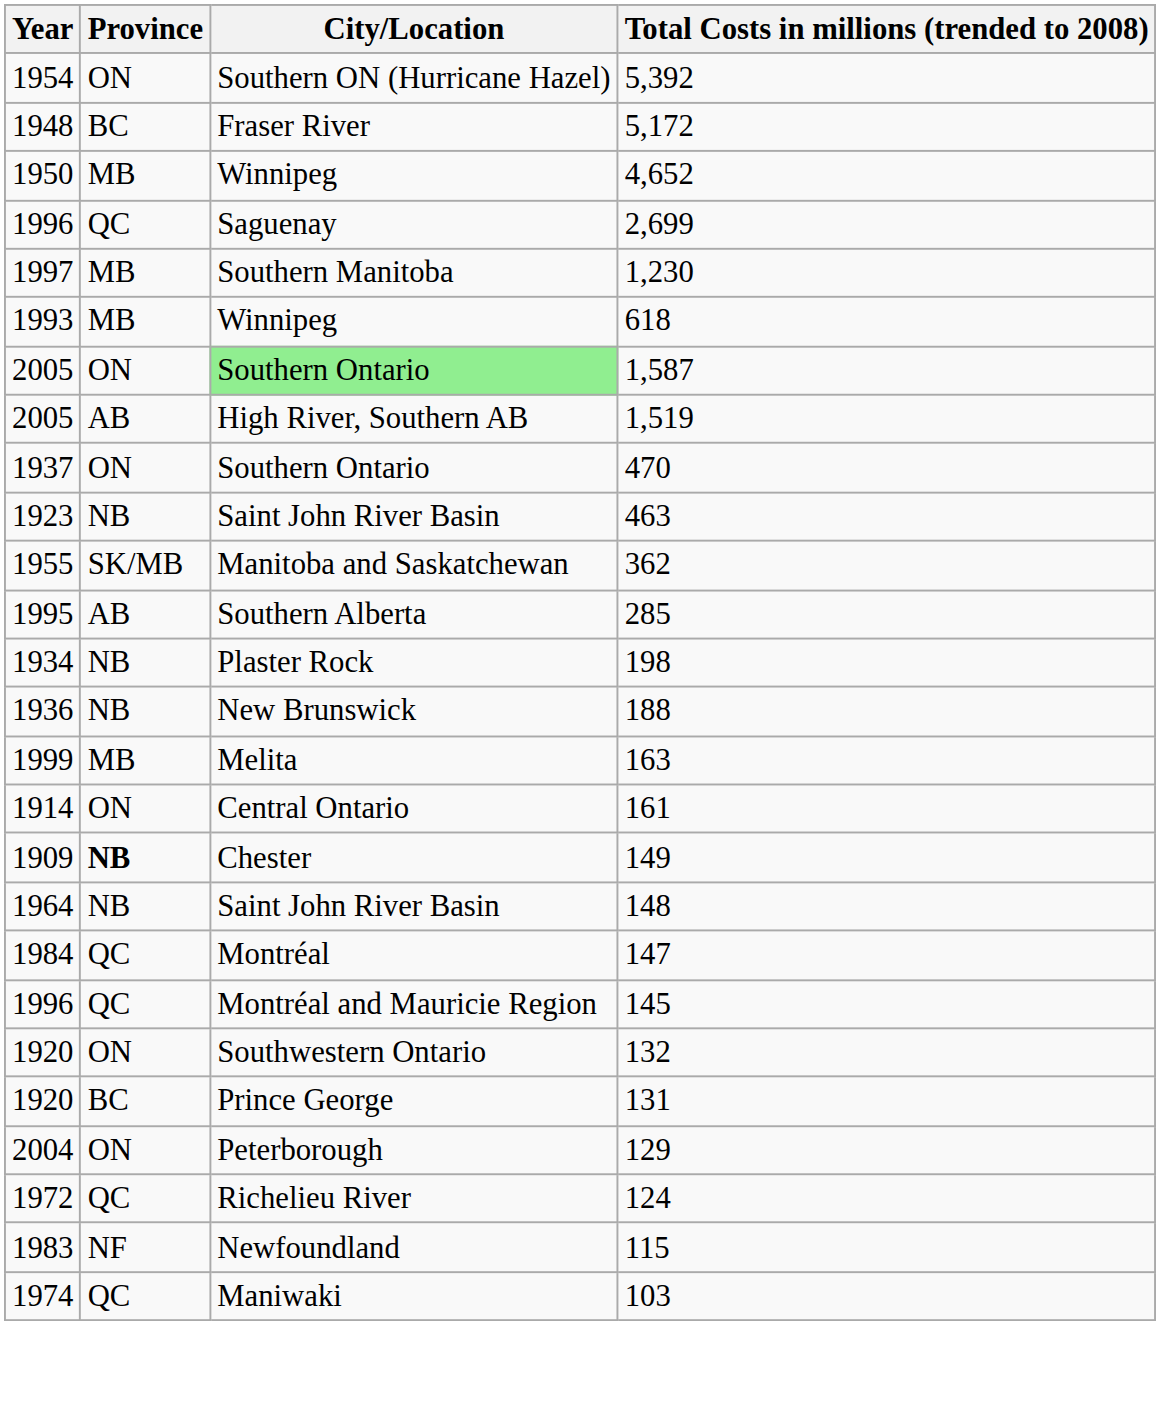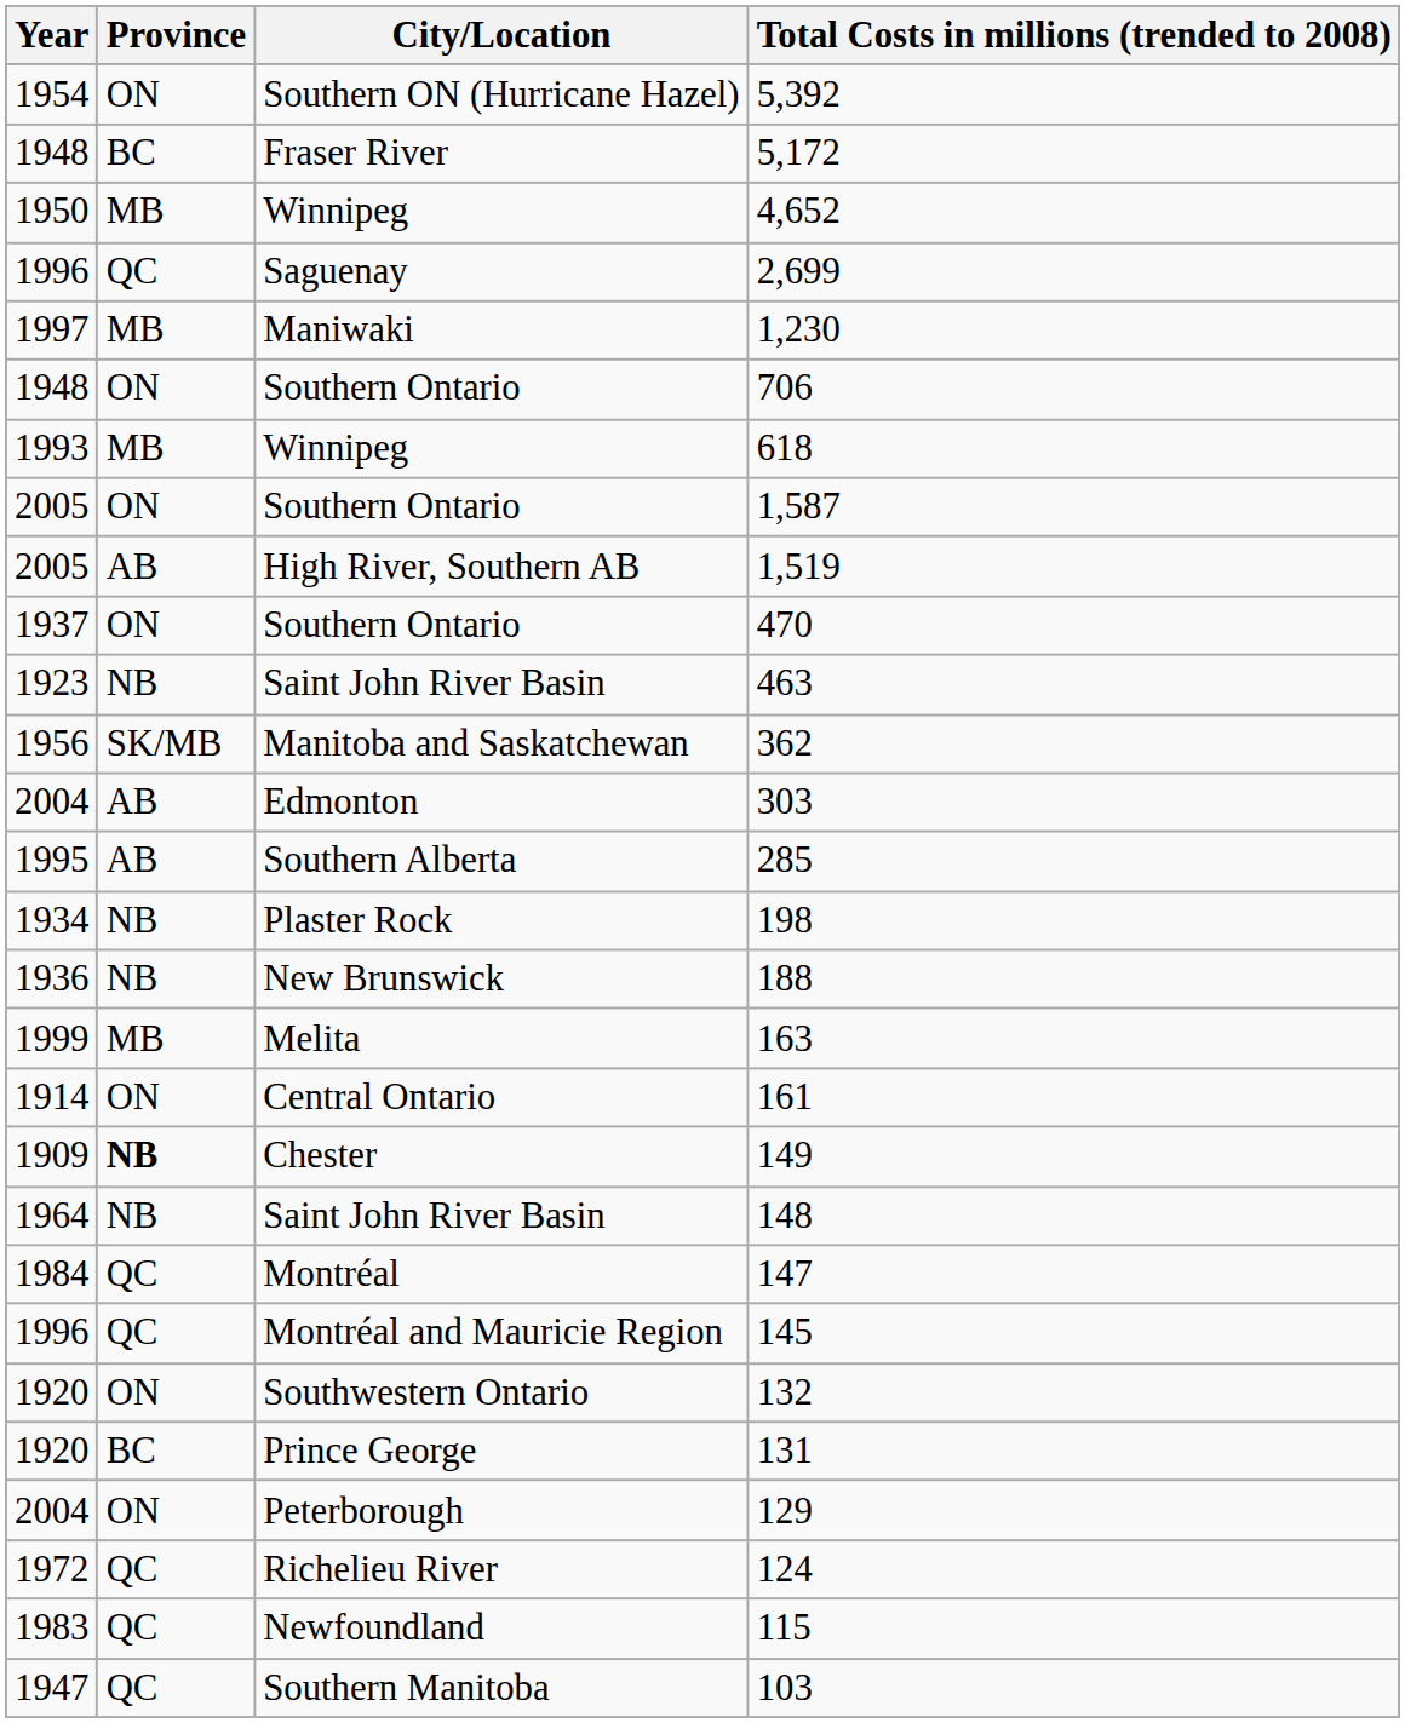1,230 | City/Location: Southern Manitoba -> Maniwaki
+ row: 1948 | ON | Southern Ontario | 706
1,587 | City/Location: lightgreen background -> no background
362 | Year: 1955 -> 1956
+ row: 2004 | AB | Edmonton | 303
115 | Province: NF -> QC
103 | Year: 1974 -> 1947
103 | City/Location: Maniwaki -> Southern Manitoba
